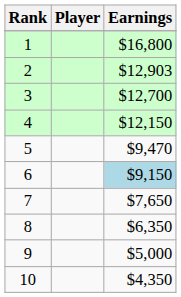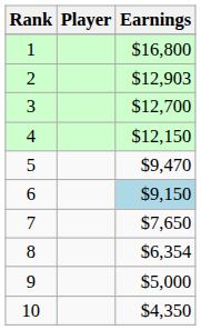8 | Earnings: $6,350 -> $6,354
